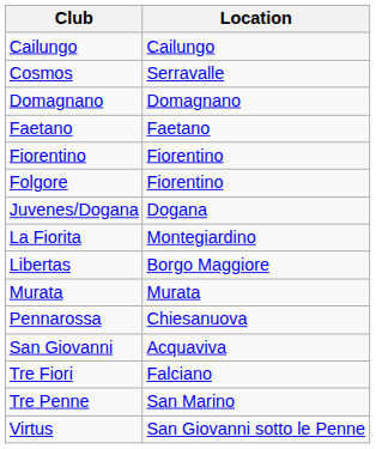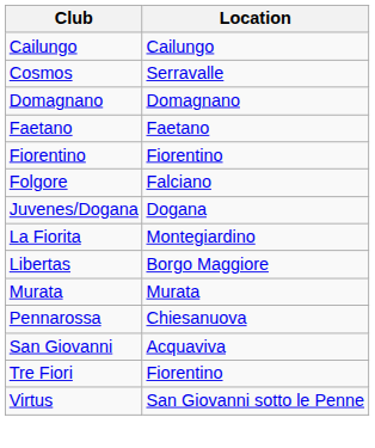Folgore | Location: Fiorentino -> Falciano
Tre Fiori | Location: Falciano -> Fiorentino
- row: Tre Penne | San Marino
